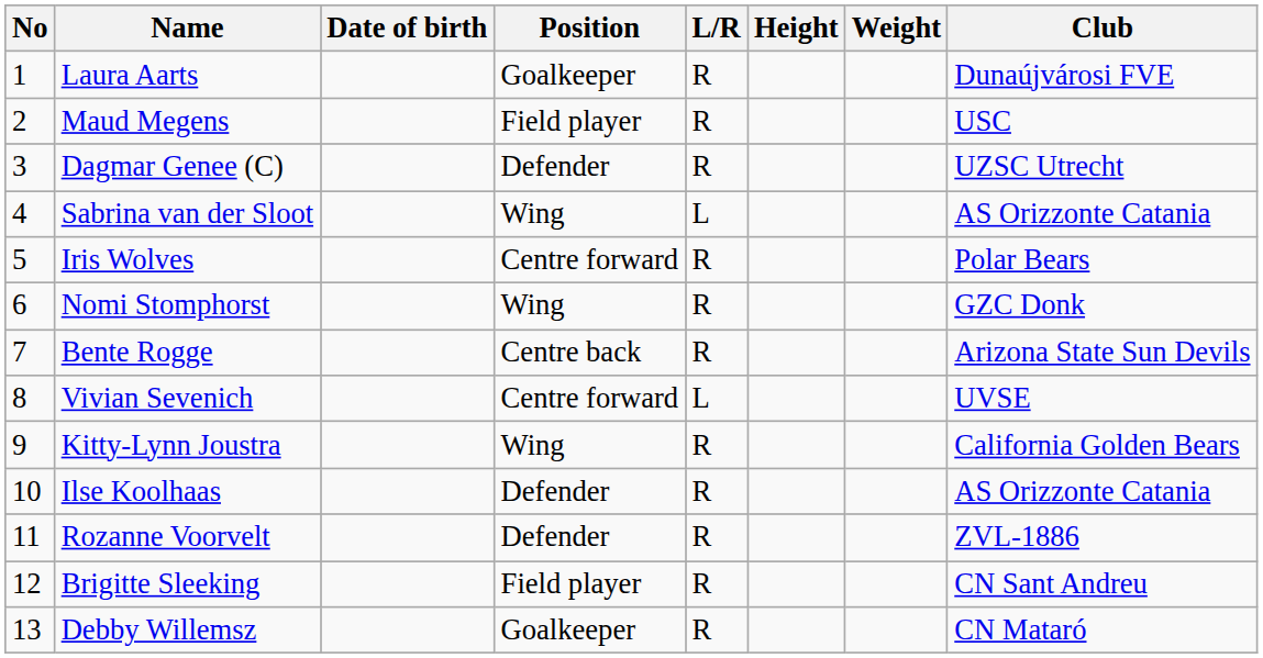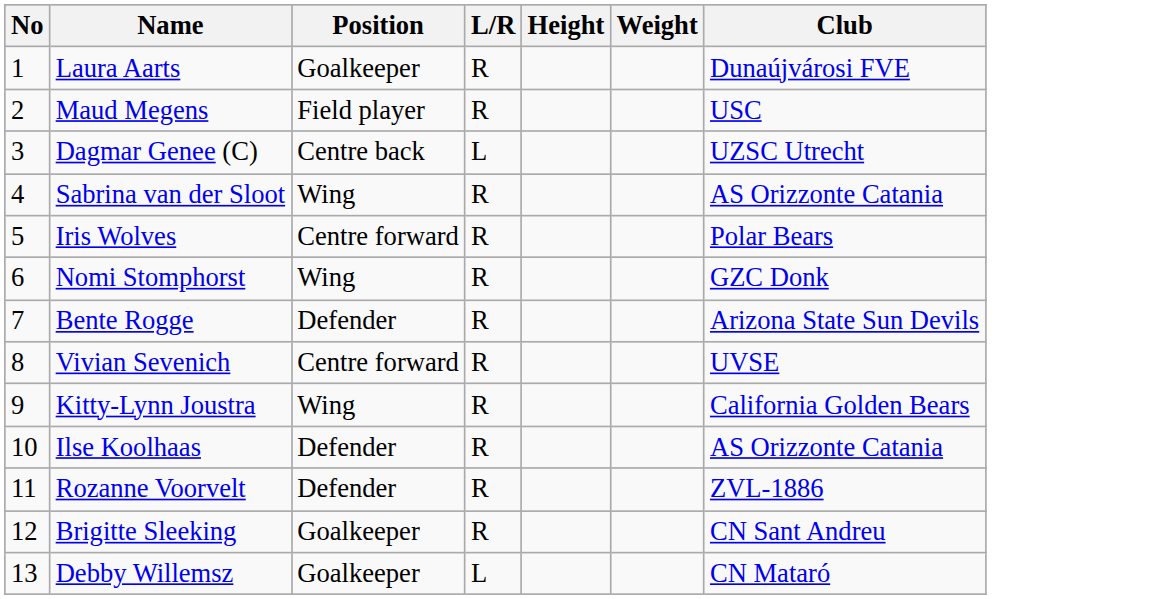- column: Date of birth
Dagmar Genee (C) | Position: Defender -> Centre back
Dagmar Genee (C) | L/R: R -> L
Sabrina van der Sloot | L/R: L -> R
Bente Rogge | Position: Centre back -> Defender
Vivian Sevenich | L/R: L -> R
Brigitte Sleeking | Position: Field player -> Goalkeeper
Debby Willemsz | L/R: R -> L
